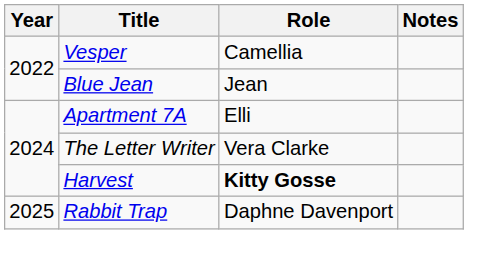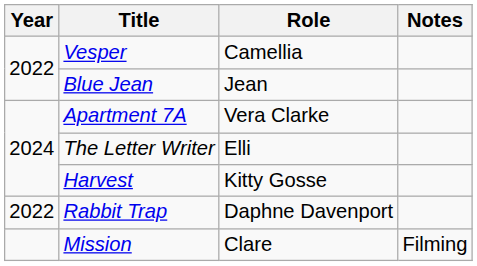Apartment 7A | Role: Elli -> Vera Clarke
The Letter Writer | Role: Vera Clarke -> Elli
Harvest | Role: bold -> normal
Rabbit Trap | Year: 2025 -> 2022
+ row: Mission | Clare | Filming
